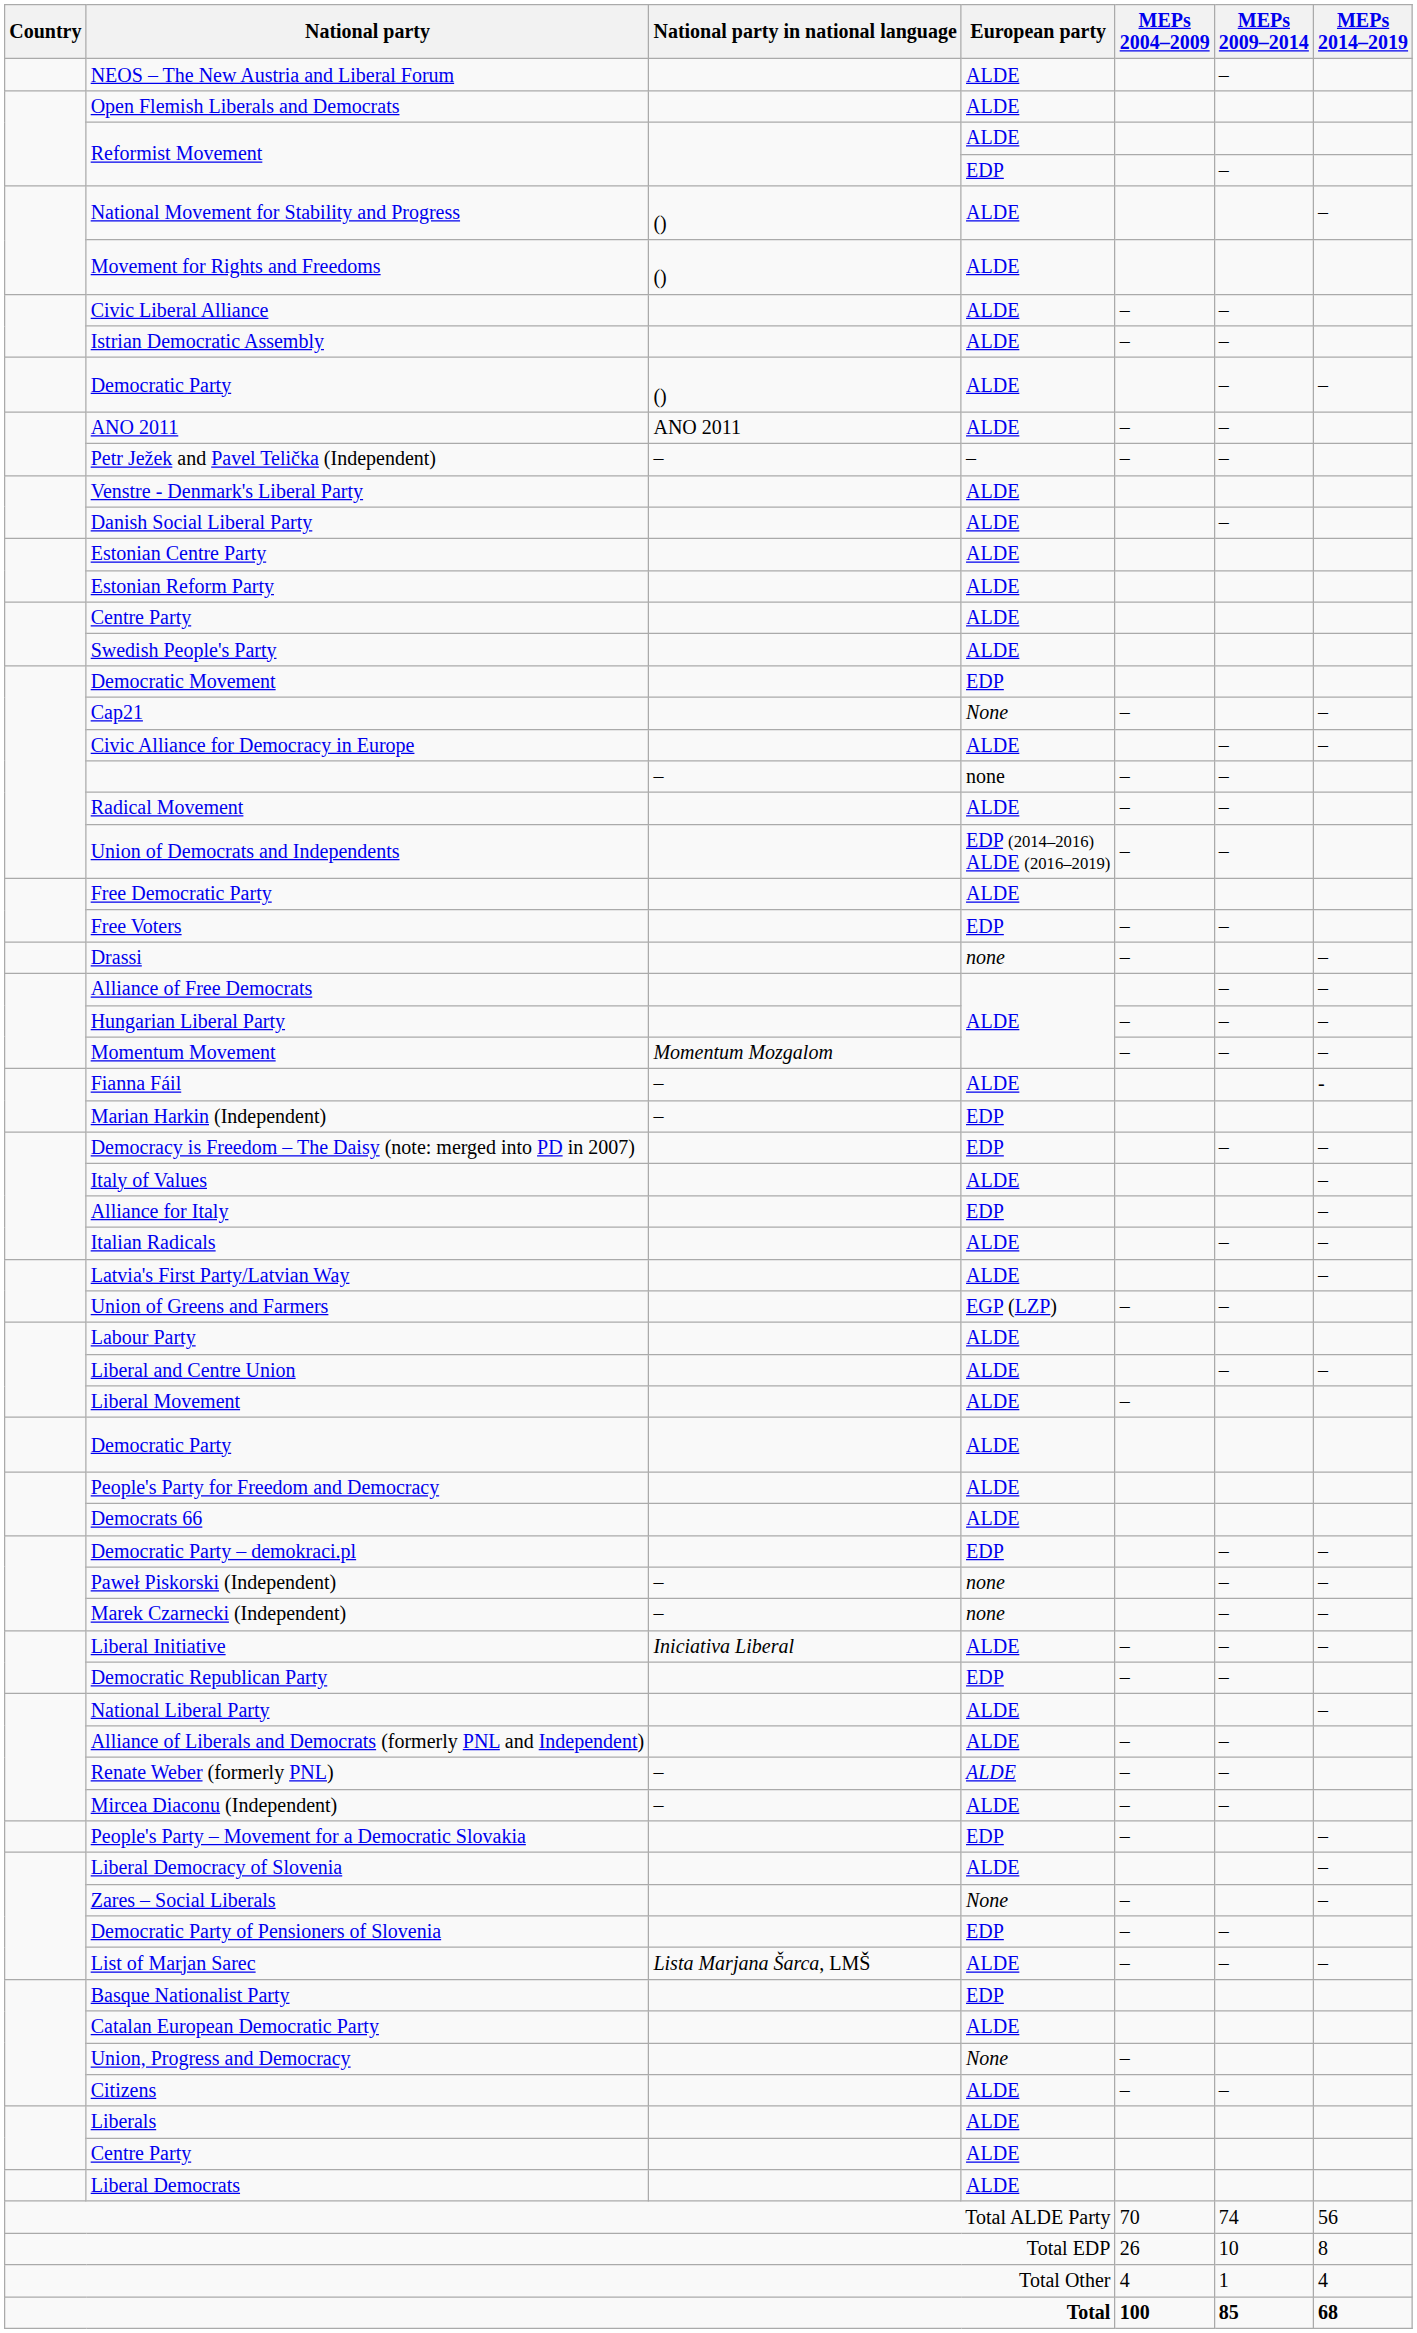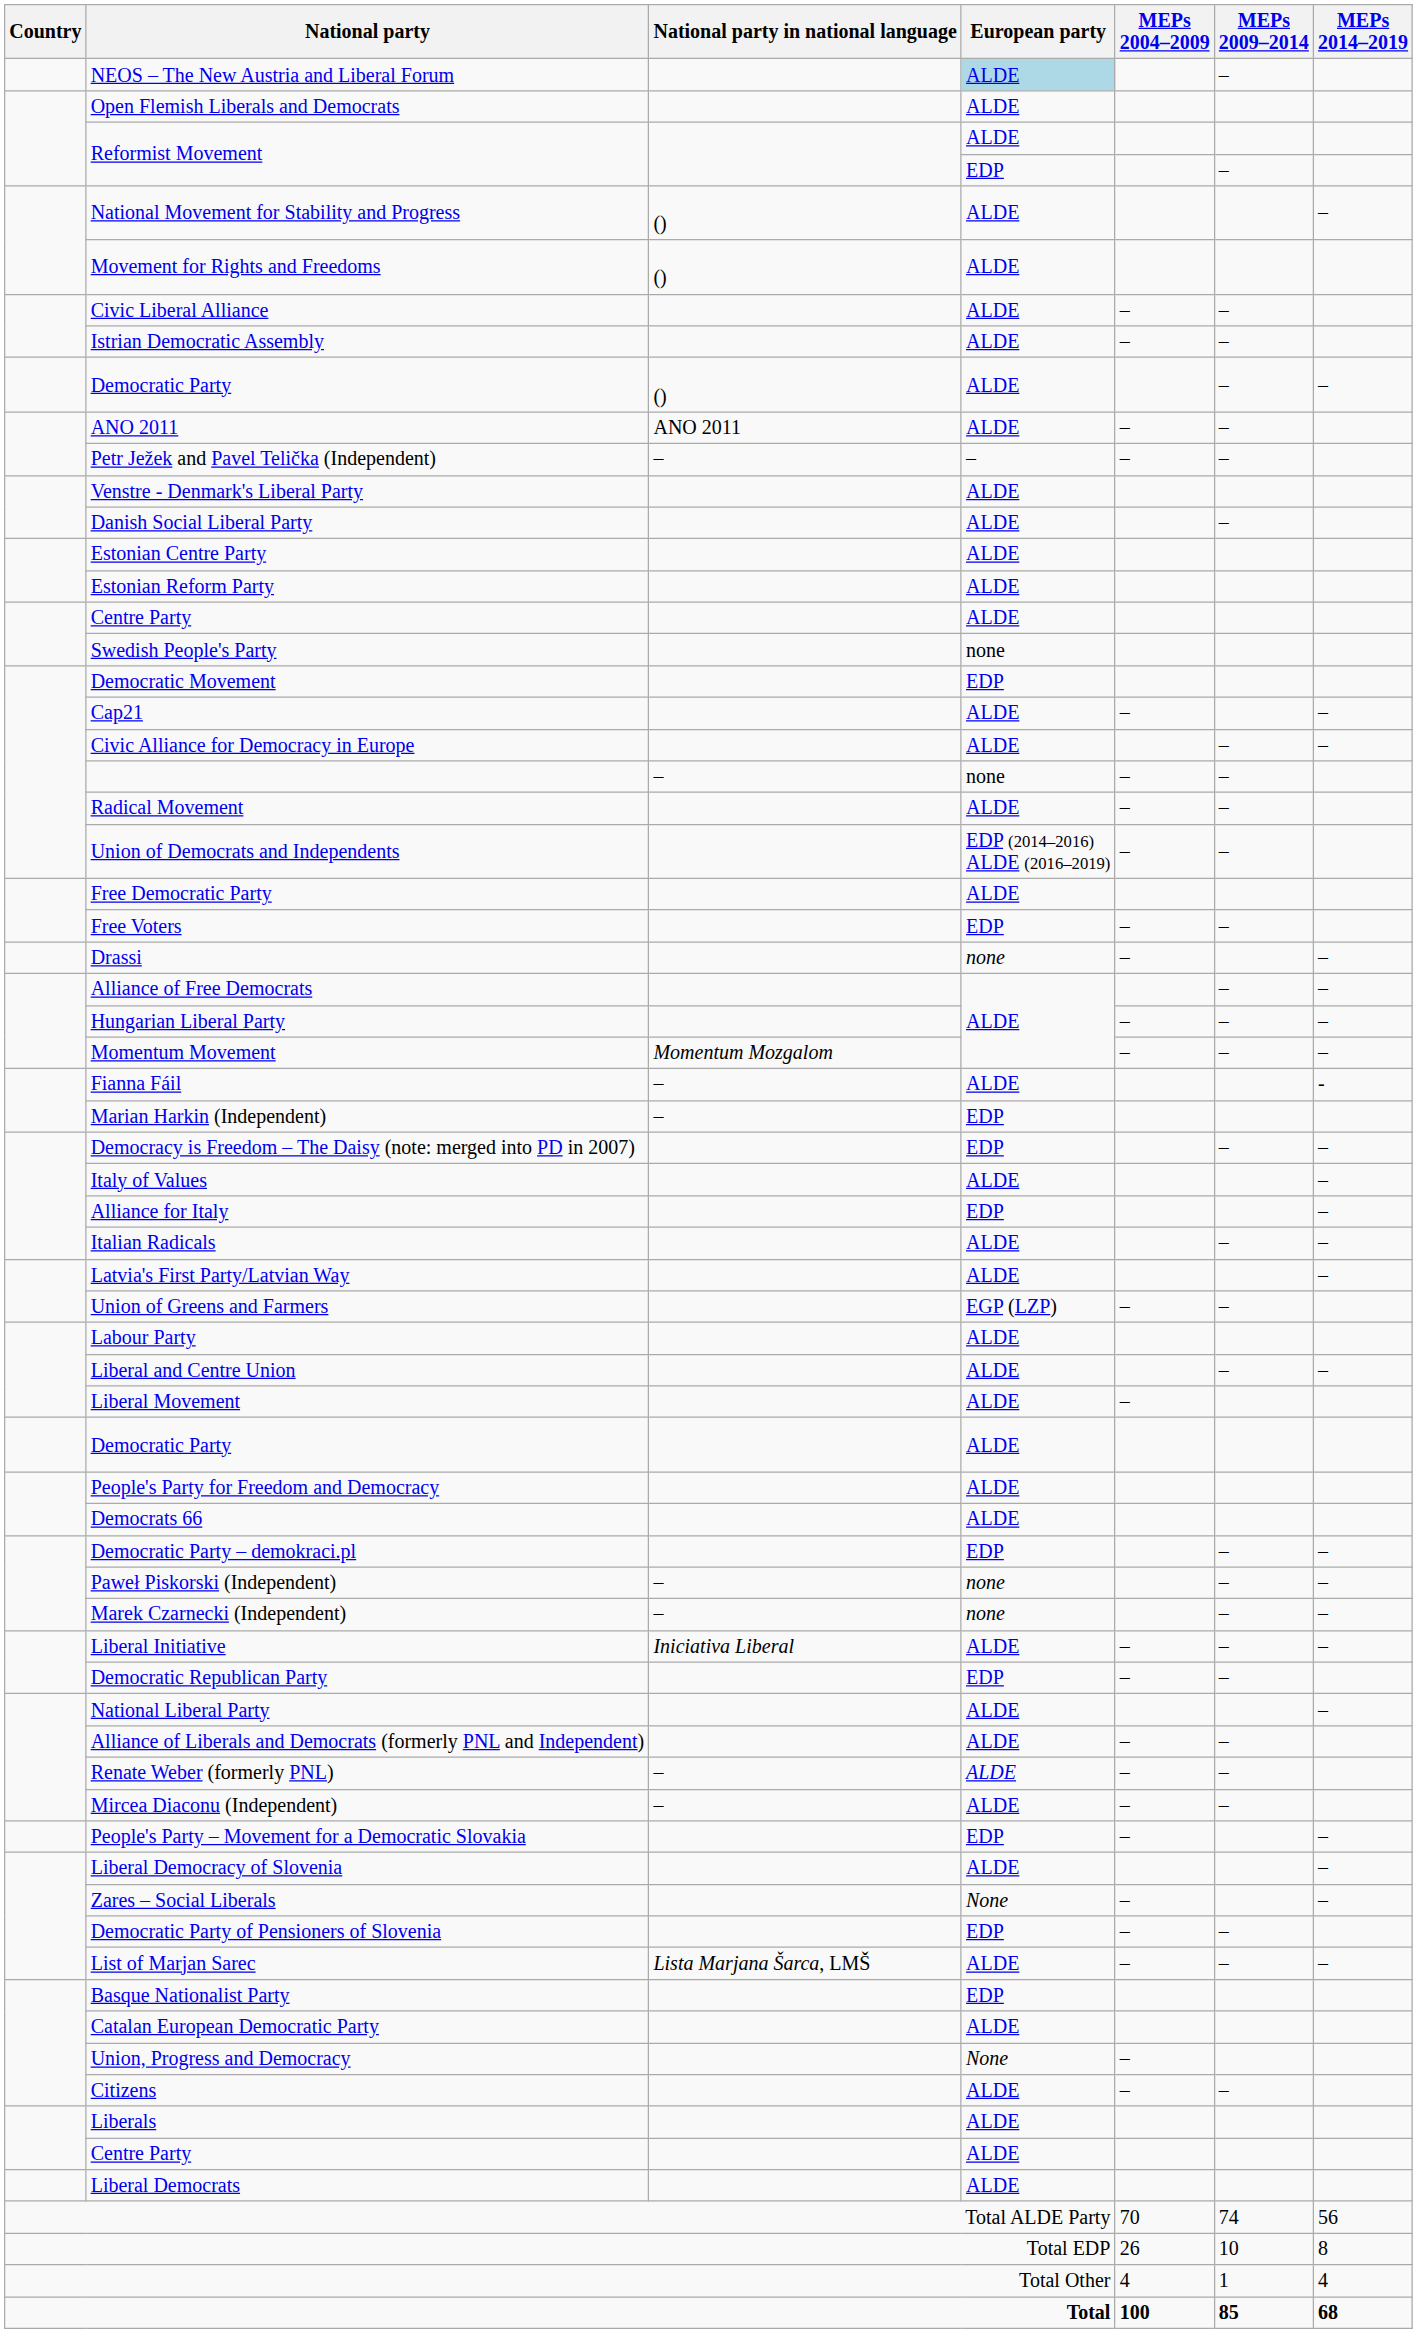NEOS – The New Austria and Liberal Forum | European party: no background -> lightblue background
Swedish People's Party | European party: ALDE -> none
Cap21 | European party: None -> ALDE
